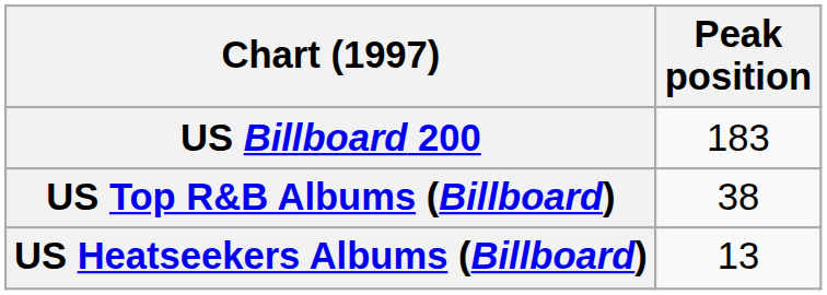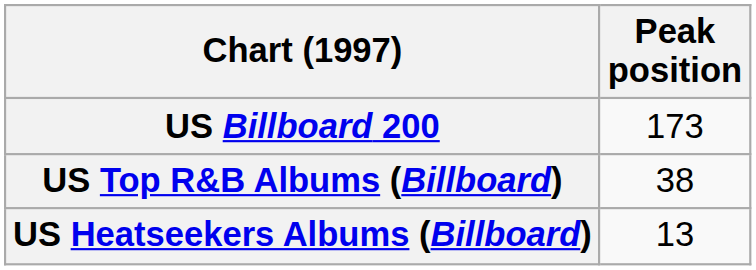US Billboard 200 | Peak position: 183 -> 173
